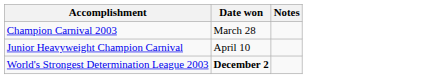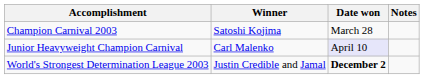+ column: Winner | Satoshi Kojima | Carl Malenko | Justin Credible and Jamal
Junior Heavyweight Champion Carnival | Date won: no background -> lavender background
